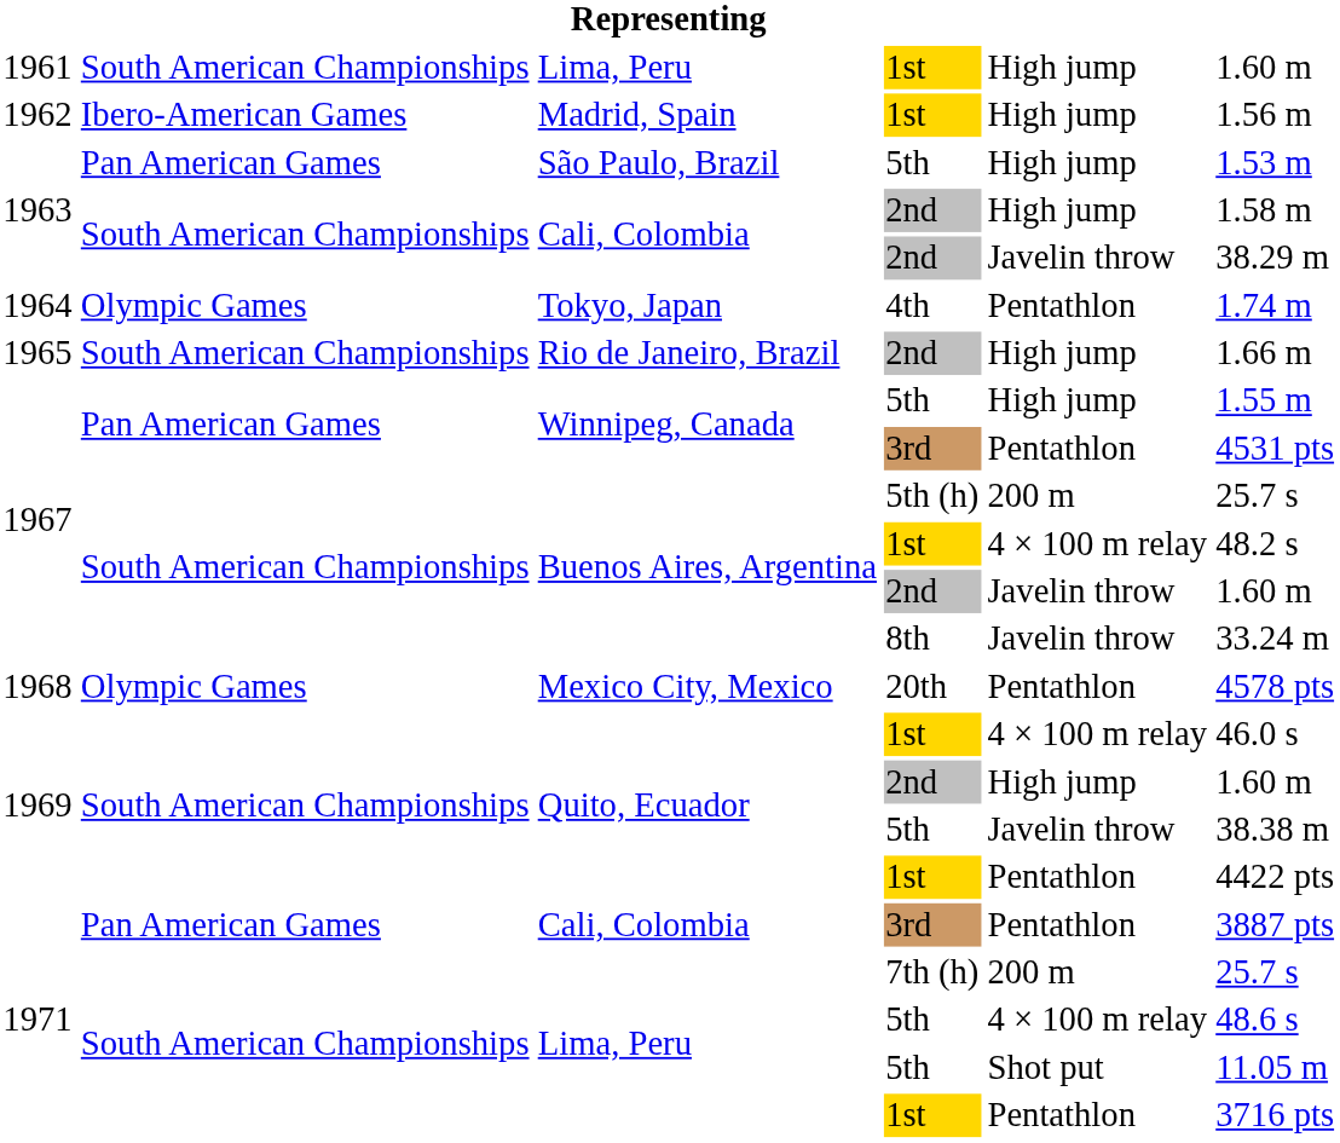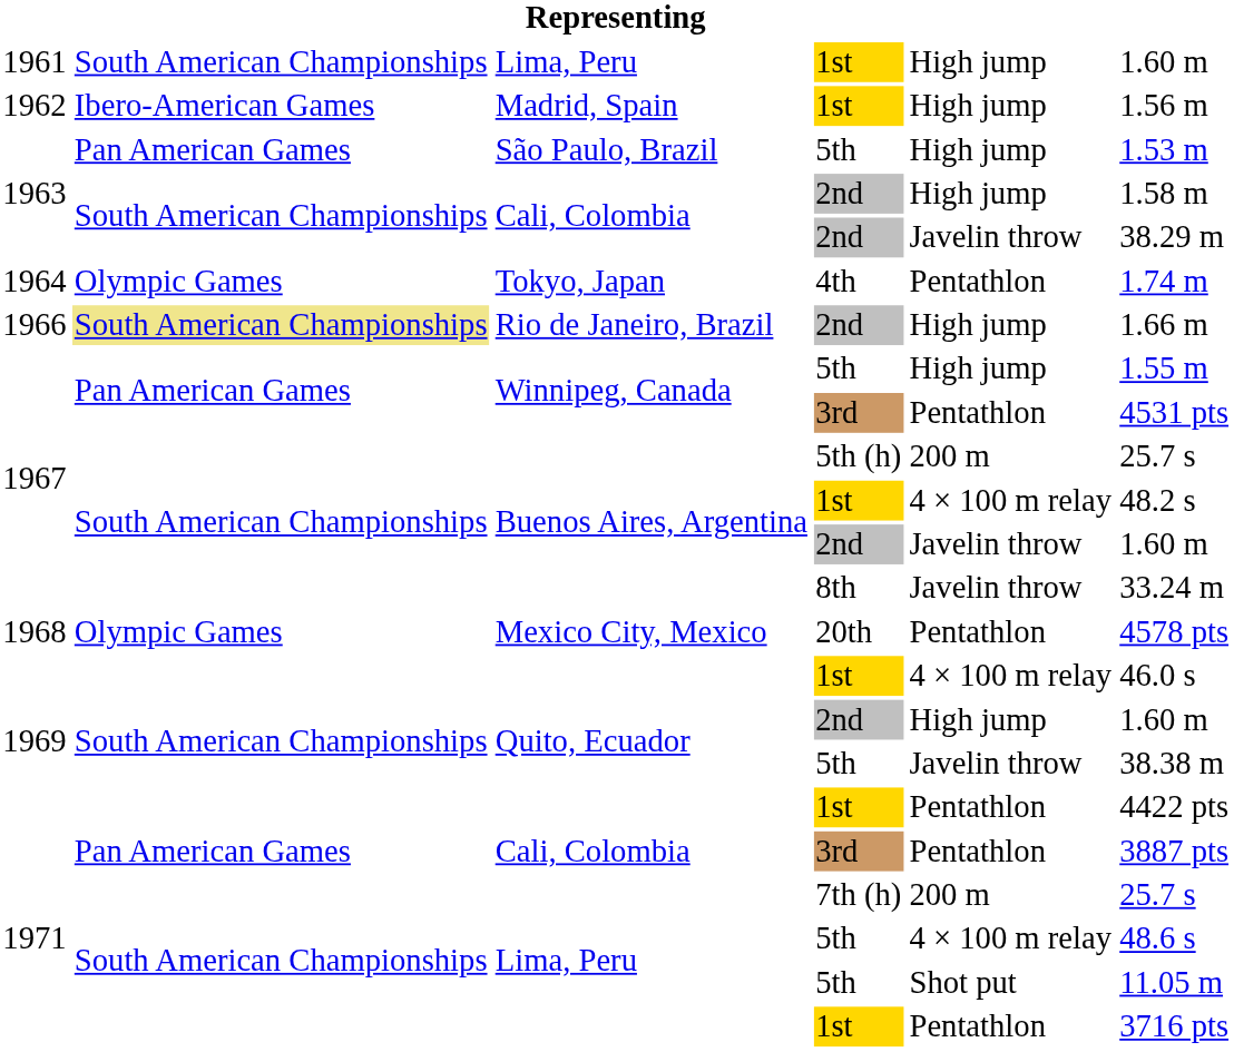Rio de Janeiro, Brazil | column 1: 1965 -> 1966
Rio de Janeiro, Brazil | column 2: no background -> khaki background
